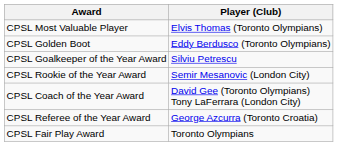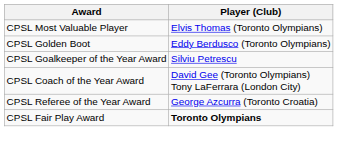- row: CPSL Rookie of the Year Award | Semir Mesanovic (London City)
CPSL Fair Play Award | Player (Club): normal -> bold
